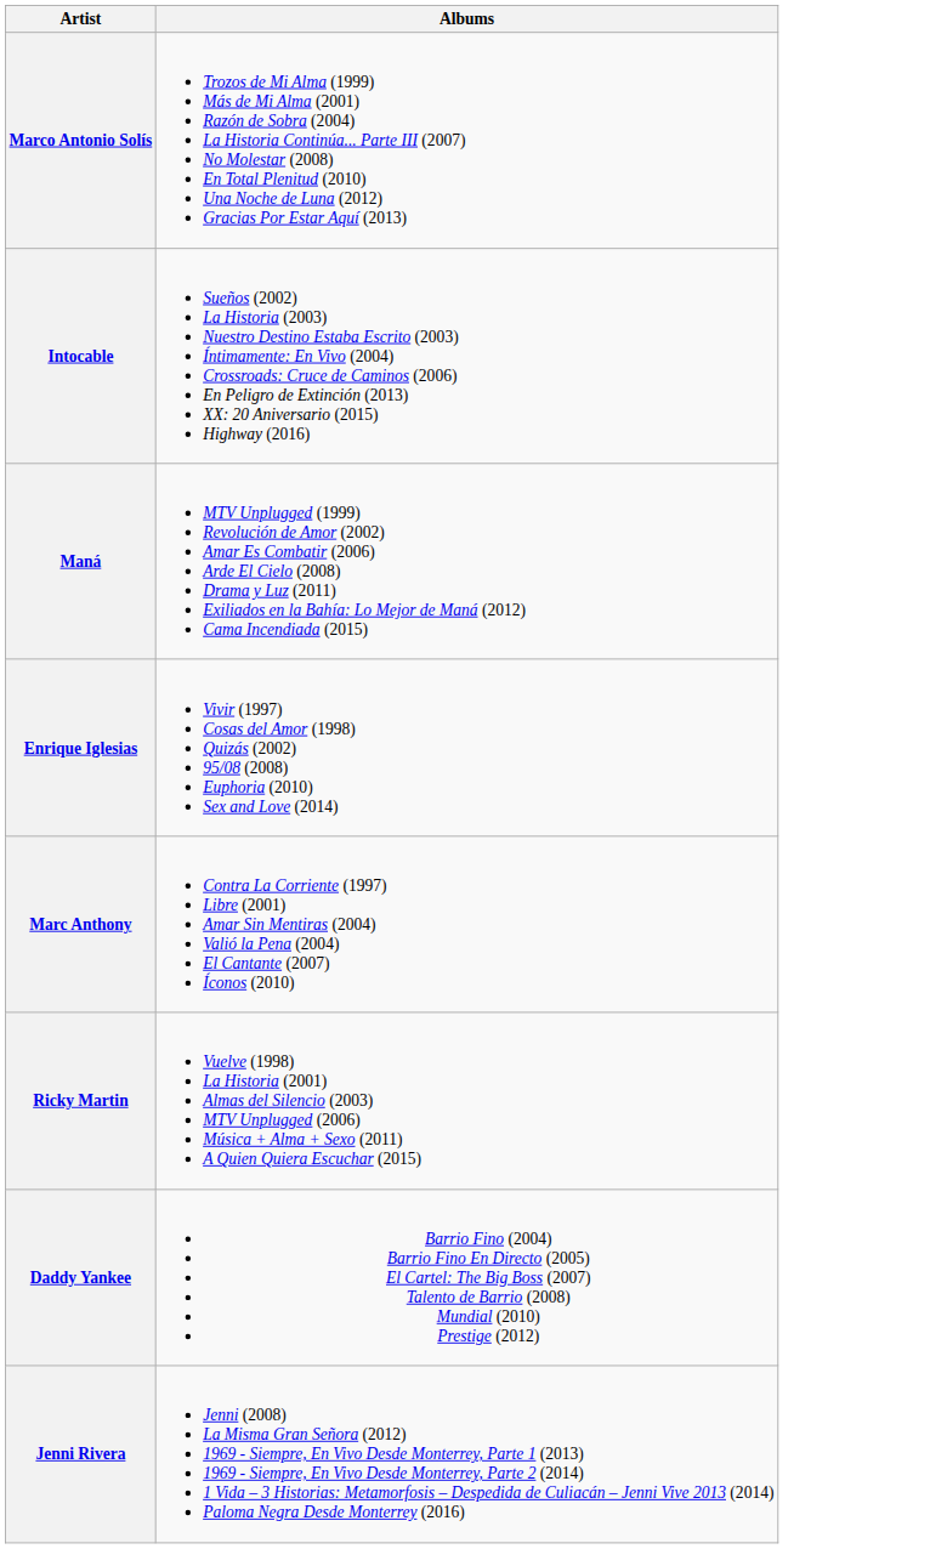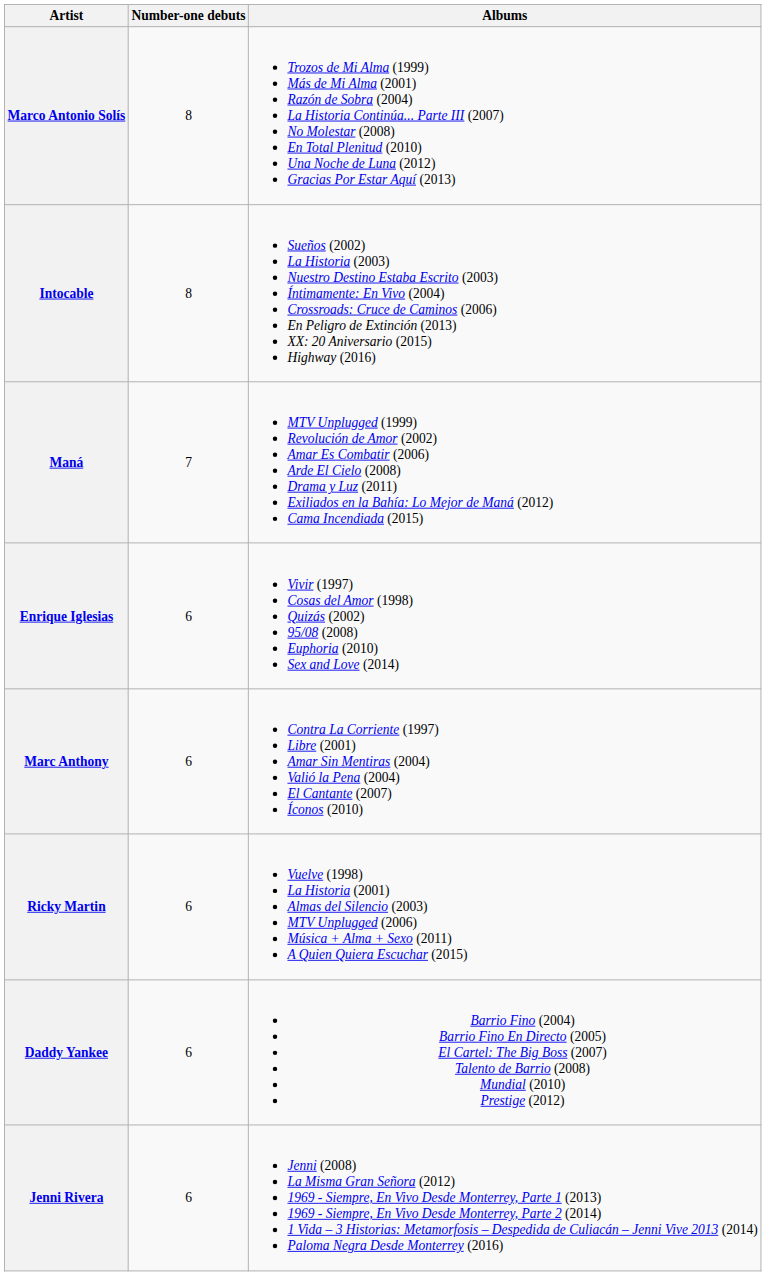+ column: Number-one debuts | 8 | 8 | 7 | 6 | 6 | 6 | 6 | 6
